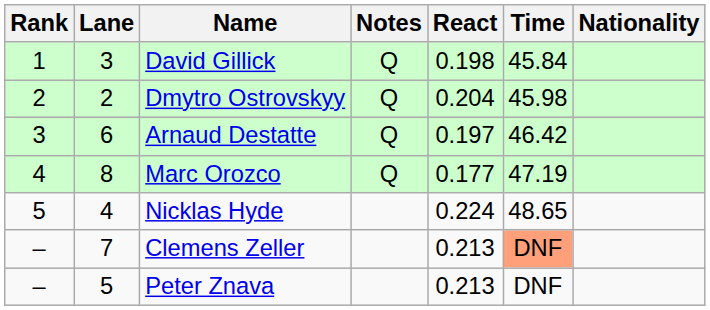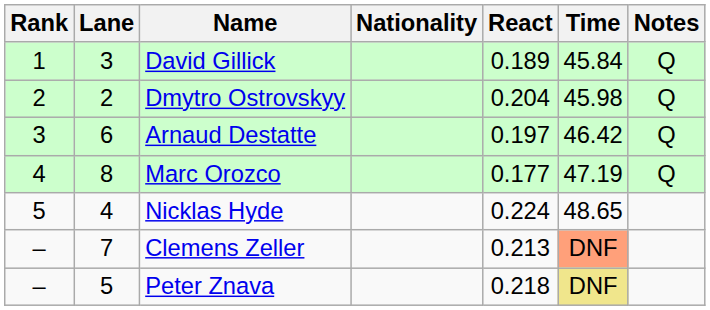columns swapped: Nationality <-> Notes
David Gillick | React: 0.198 -> 0.189
Peter Znava | React: 0.213 -> 0.218
Peter Znava | Time: no background -> khaki background
